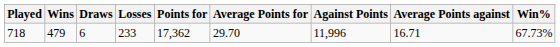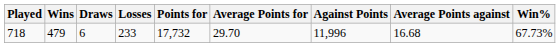718 | Points for: 17,362 -> 17,732
718 | Average Points against: 16.71 -> 16.68
